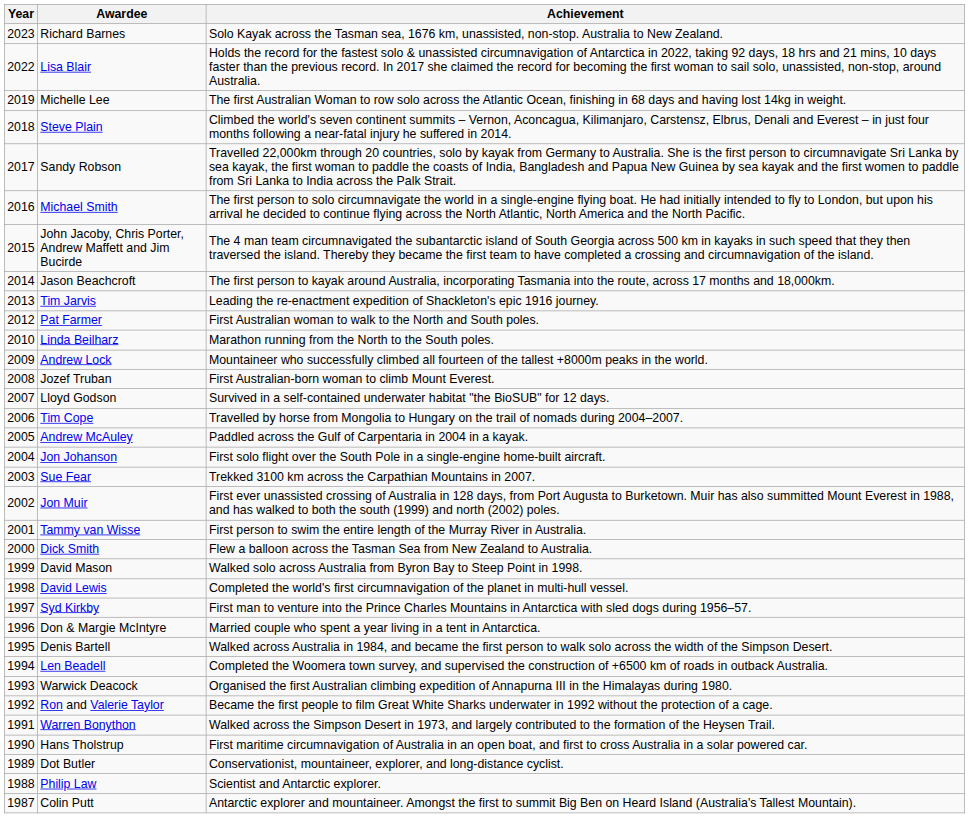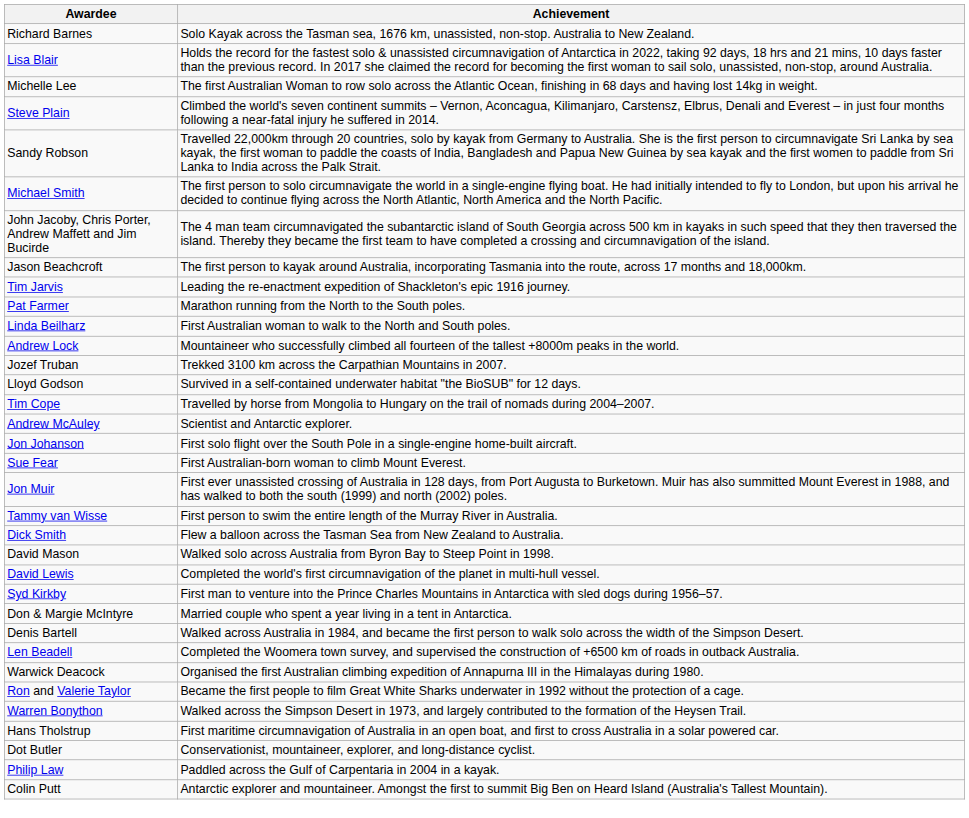- column: Year | 2023 | 2022 | 2019 | 2018 | 2017 | 2016 | 2015 | 2014 | 2013 | 2012 | 2010 | 2009 | 2008 | 2007 | 2006 | 2005 | 2004 | 2003 | 2002 | 2001 | 2000 | 1999 | 1998 | 1997 | 1996 | 1995 | 1994 | 1993 | 1992 | 1991 | 1990 | 1989 | 1988 | 1987
Pat Farmer | Achievement: First Australian woman to walk to the North and South poles. -> Marathon running from the North to the South poles.
Linda Beilharz | Achievement: Marathon running from the North to the South poles. -> First Australian woman to walk to the North and South poles.
Jozef Truban | Achievement: First Australian-born woman to climb Mount Everest. -> Trekked 3100 km across the Carpathian Mountains in 2007.
Andrew McAuley | Achievement: Paddled across the Gulf of Carpentaria in 2004 in a kayak. -> Scientist and Antarctic explorer.
Sue Fear | Achievement: Trekked 3100 km across the Carpathian Mountains in 2007. -> First Australian-born woman to climb Mount Everest.
Philip Law | Achievement: Scientist and Antarctic explorer. -> Paddled across the Gulf of Carpentaria in 2004 in a kayak.
